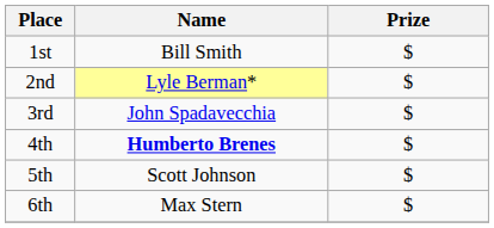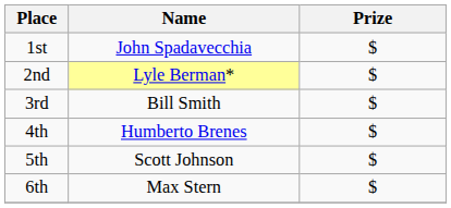1st | Name: Bill Smith -> John Spadavecchia
3rd | Name: John Spadavecchia -> Bill Smith
4th | Name: bold -> normal
